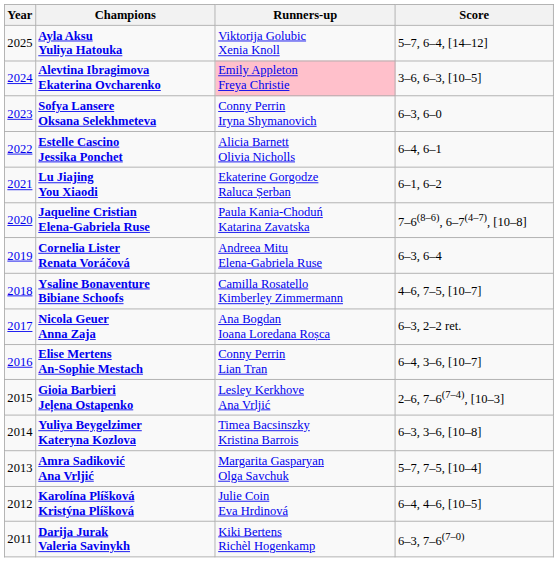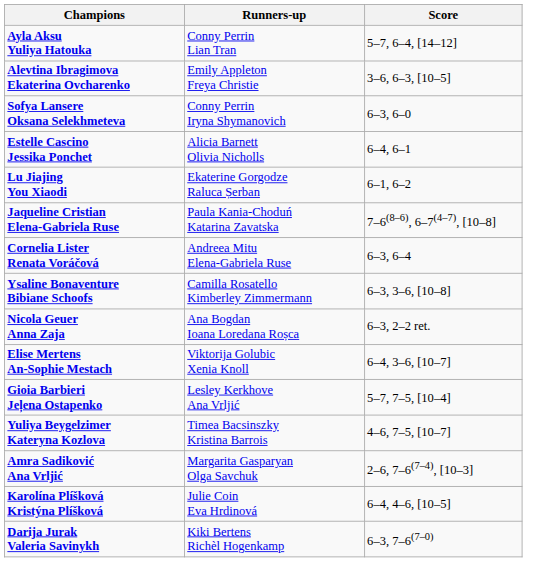- column: Year | 2025 | 2024 | 2023 | 2022 | 2021 | 2020 | 2019 | 2018 | 2017 | 2016 | 2015 | 2014 | 2013 | 2012 | 2011
Ayla Aksu Yuliya Hatouka | Runners-up: Viktorija Golubic Xenia Knoll -> Conny Perrin Lian Tran
Alevtina Ibragimova Ekaterina Ovcharenko | Runners-up: pink background -> no background
Ysaline Bonaventure Bibiane Schoofs | Score: 4–6, 7–5, [10–7] -> 6–3, 3–6, [10–8]
Elise Mertens An-Sophie Mestach | Runners-up: Conny Perrin Lian Tran -> Viktorija Golubic Xenia Knoll
Gioia Barbieri Jeļena Ostapenko | Score: 2–6, 7–6(7–4), [10–3] -> 5–7, 7–5, [10–4]
Yuliya Beygelzimer Kateryna Kozlova | Score: 6–3, 3–6, [10–8] -> 4–6, 7–5, [10–7]
Amra Sadiković Ana Vrljić | Score: 5–7, 7–5, [10–4] -> 2–6, 7–6(7–4), [10–3]
